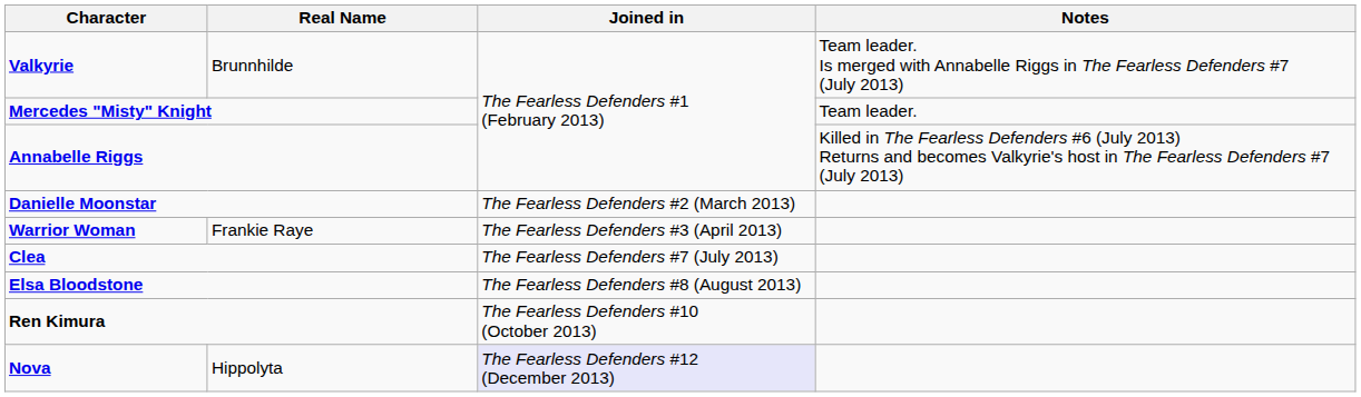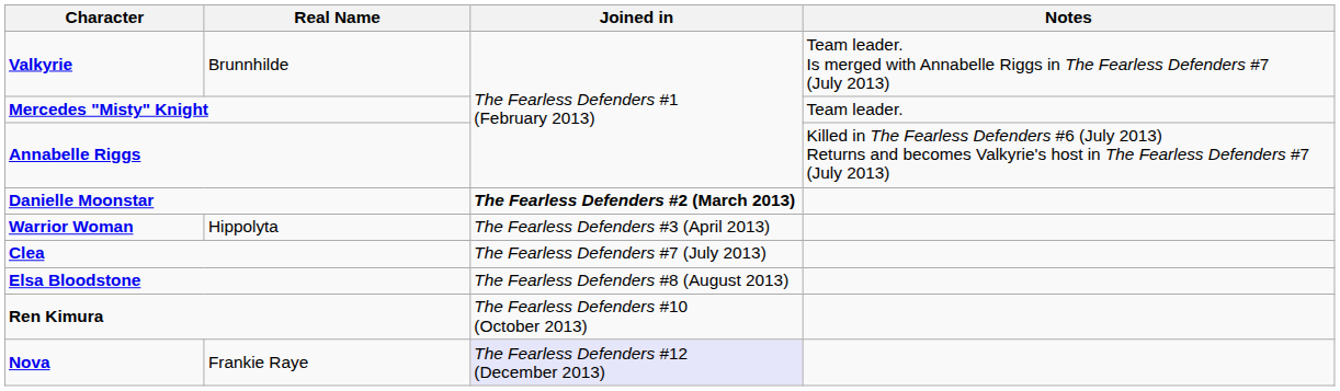Danielle Moonstar | Joined in: normal -> bold
Warrior Woman | Real Name: Frankie Raye -> Hippolyta
Nova | Real Name: Hippolyta -> Frankie Raye
